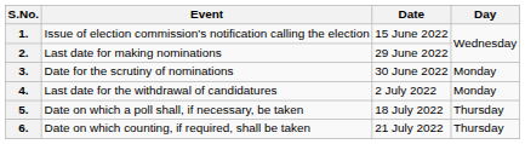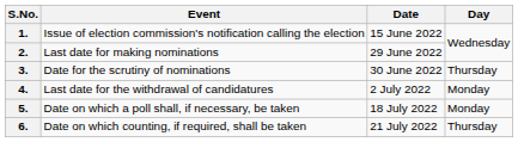3. | Day: Monday -> Thursday
5. | Day: Thursday -> Monday
